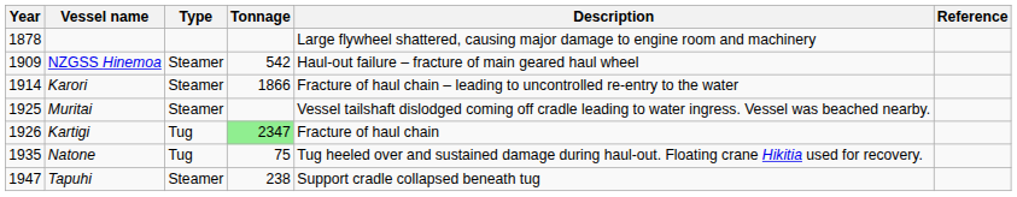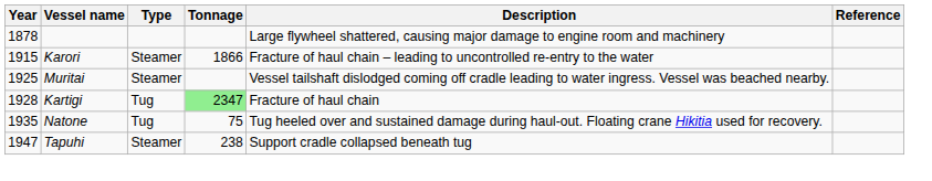- row: 1909 | NZGSS Hinemoa | Steamer | 542 | Haul-out failure – fracture of main geared haul wheel
Karori | Year: 1914 -> 1915
Kartigi | Year: 1926 -> 1928
